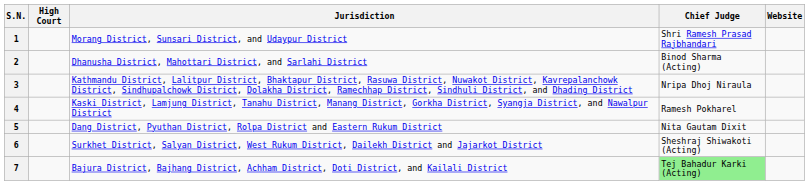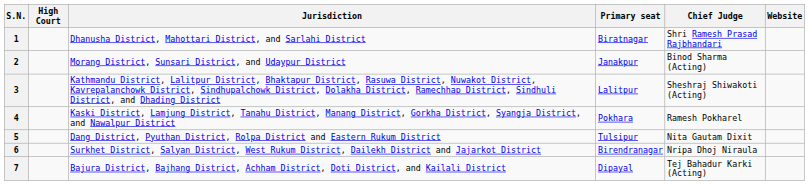+ column: Primary seat | Biratnagar | Janakpur | Lalitpur | Pokhara | Tulsipur | Birendranagar | Dipayal
1 | Jurisdiction: Morang District, Sunsari District, and Udaypur District -> Dhanusha District, Mahottari District, and Sarlahi District
2 | Jurisdiction: Dhanusha District, Mahottari District, and Sarlahi District -> Morang District, Sunsari District, and Udaypur District
3 | Chief Judge: Nripa Dhoj Niraula -> Sheshraj Shiwakoti (Acting)
6 | Chief Judge: Sheshraj Shiwakoti (Acting) -> Nripa Dhoj Niraula
7 | Chief Judge: lightgreen background -> no background
